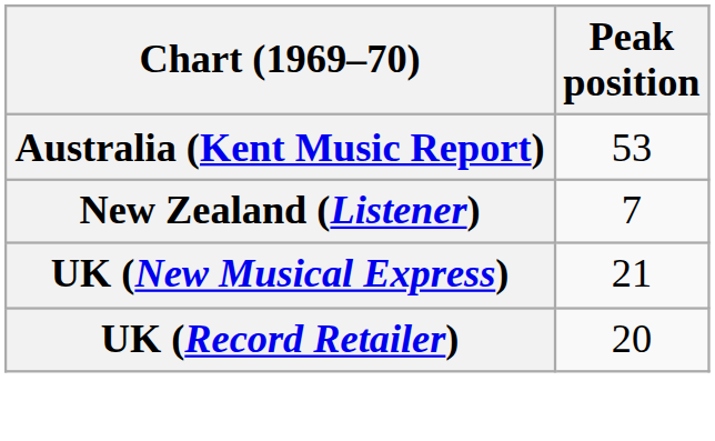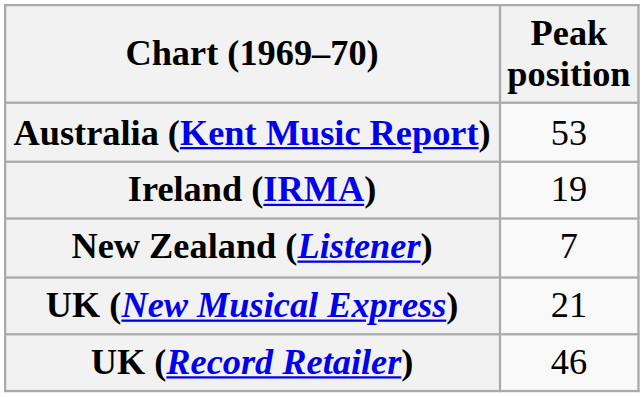+ row: Ireland (IRMA) | 19
UK (Record Retailer) | Peak position: 20 -> 46
